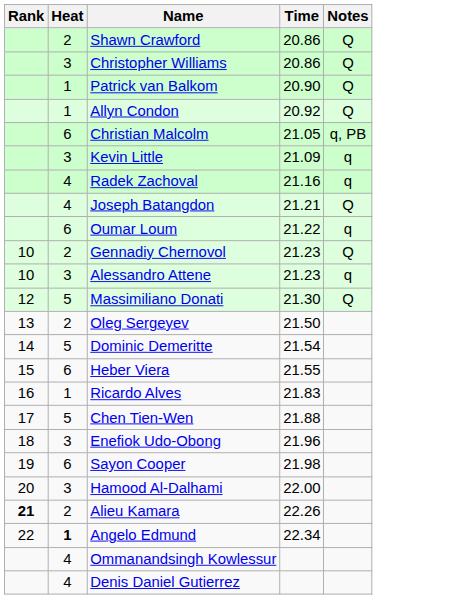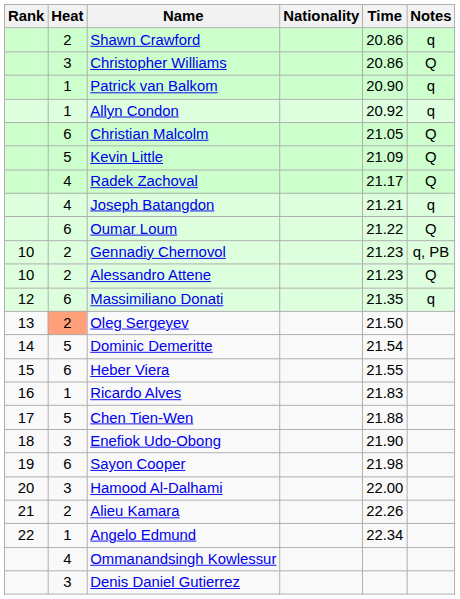+ column: Nationality
Shawn Crawford | Notes: Q -> q
Patrick van Balkom | Notes: Q -> q
Allyn Condon | Notes: Q -> q
Christian Malcolm | Notes: q, PB -> Q
Kevin Little | Heat: 3 -> 5
Kevin Little | Notes: q -> Q
Radek Zachoval | Time: 21.16 -> 21.17
Radek Zachoval | Notes: q -> Q
Joseph Batangdon | Notes: Q -> q
Oumar Loum | Notes: q -> Q
Gennadiy Chernovol | Notes: Q -> q, PB
Alessandro Attene | Heat: 3 -> 2
Alessandro Attene | Notes: q -> Q
Massimiliano Donati | Heat: 5 -> 6
Massimiliano Donati | Time: 21.30 -> 21.35
Massimiliano Donati | Notes: Q -> q
Oleg Sergeyev | Heat: no background -> lightsalmon background
Enefiok Udo-Obong | Time: 21.96 -> 21.90
Alieu Kamara | Rank: bold -> normal
Angelo Edmund | Heat: bold -> normal
Denis Daniel Gutierrez | Heat: 4 -> 3
